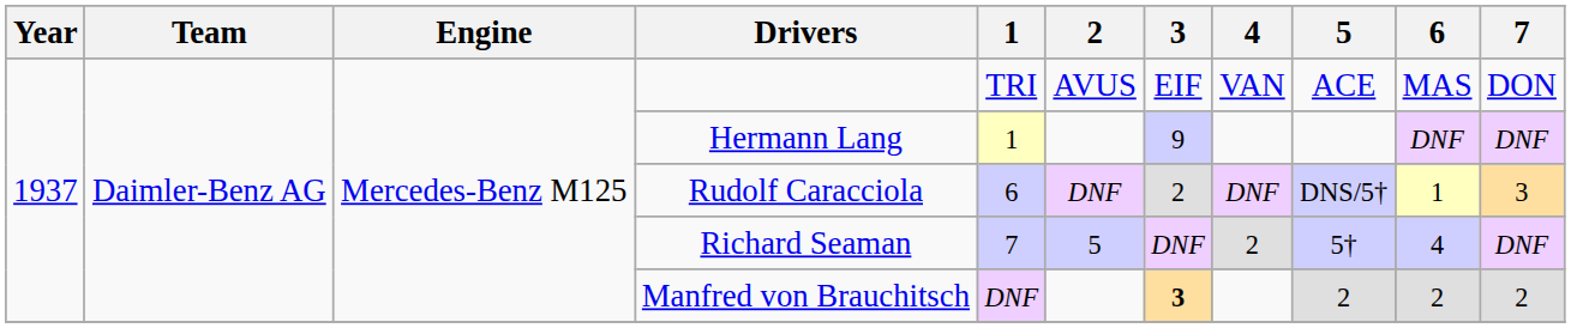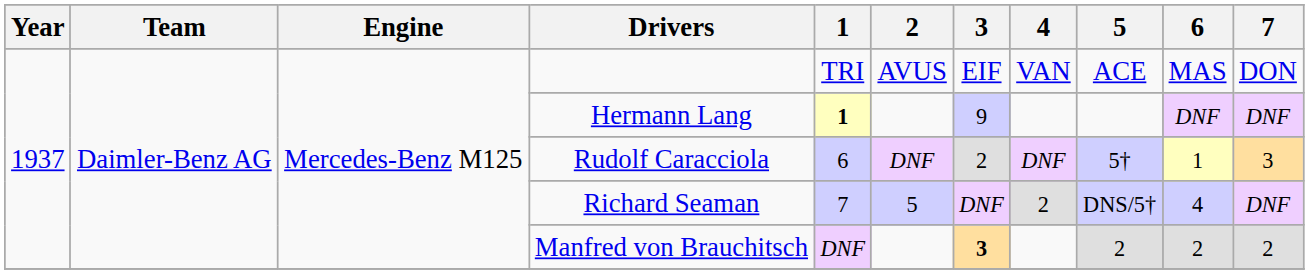Hermann Lang | 1: normal -> bold
Rudolf Caracciola | 5: DNS/5† -> 5†
Richard Seaman | 5: 5† -> DNS/5†
